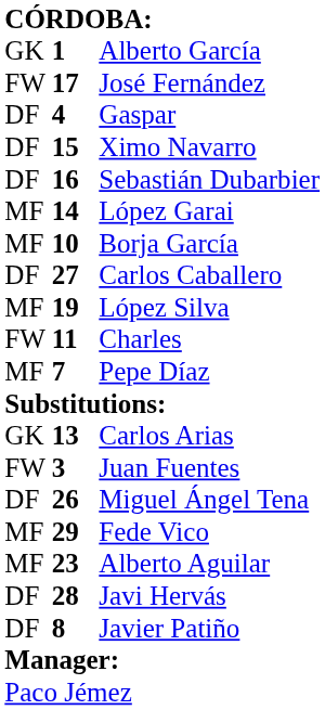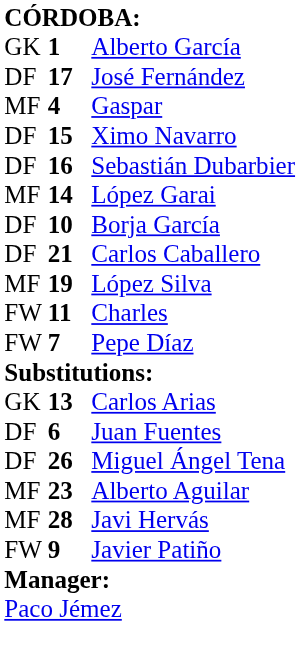José Fernández | column 1: FW -> DF
Gaspar | column 1: DF -> MF
Borja García | column 1: MF -> DF
Carlos Caballero | column 2: 27 -> 21
Pepe Díaz | column 1: MF -> FW
Juan Fuentes | column 1: FW -> DF
Juan Fuentes | column 2: 3 -> 6
- row: MF | 29 | Fede Vico
Javi Hervás | column 1: DF -> MF
Javier Patiño | column 1: DF -> FW
Javier Patiño | column 2: 8 -> 9
